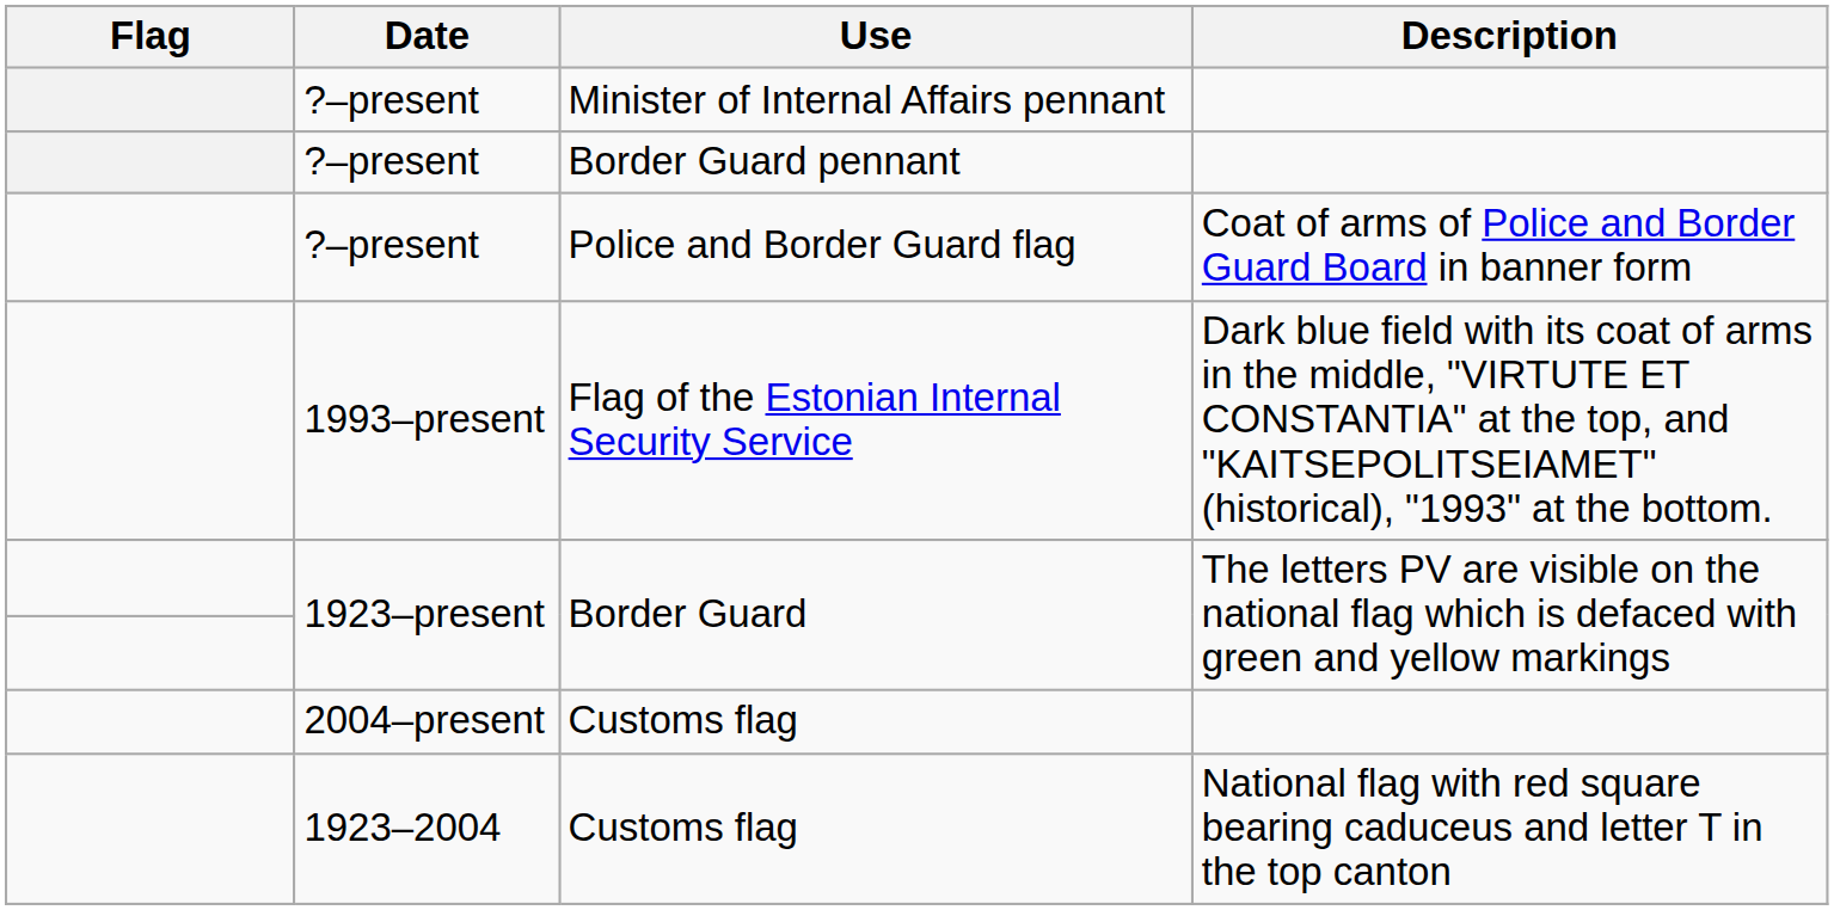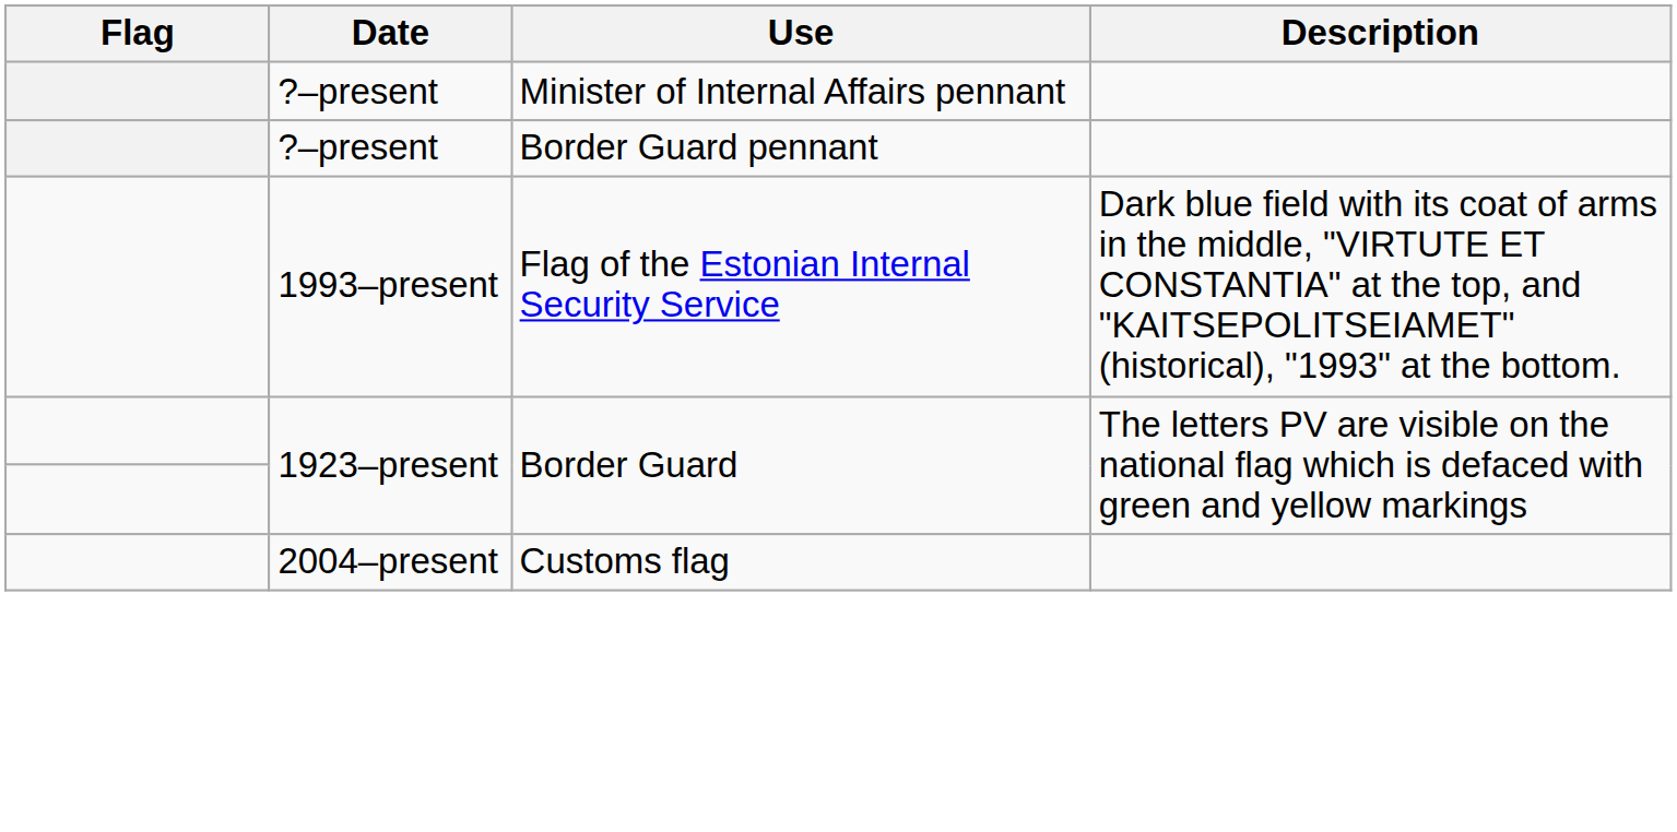- row: ?–present | Police and Border Guard flag | Coat of arms of Police and Border Guard Board in banner form
- row: 1923–2004 | Customs flag | National flag with red square bearing caduceus and letter T in the top canton
